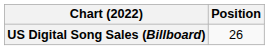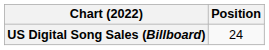US Digital Song Sales (Billboard) | Position: 26 -> 24
